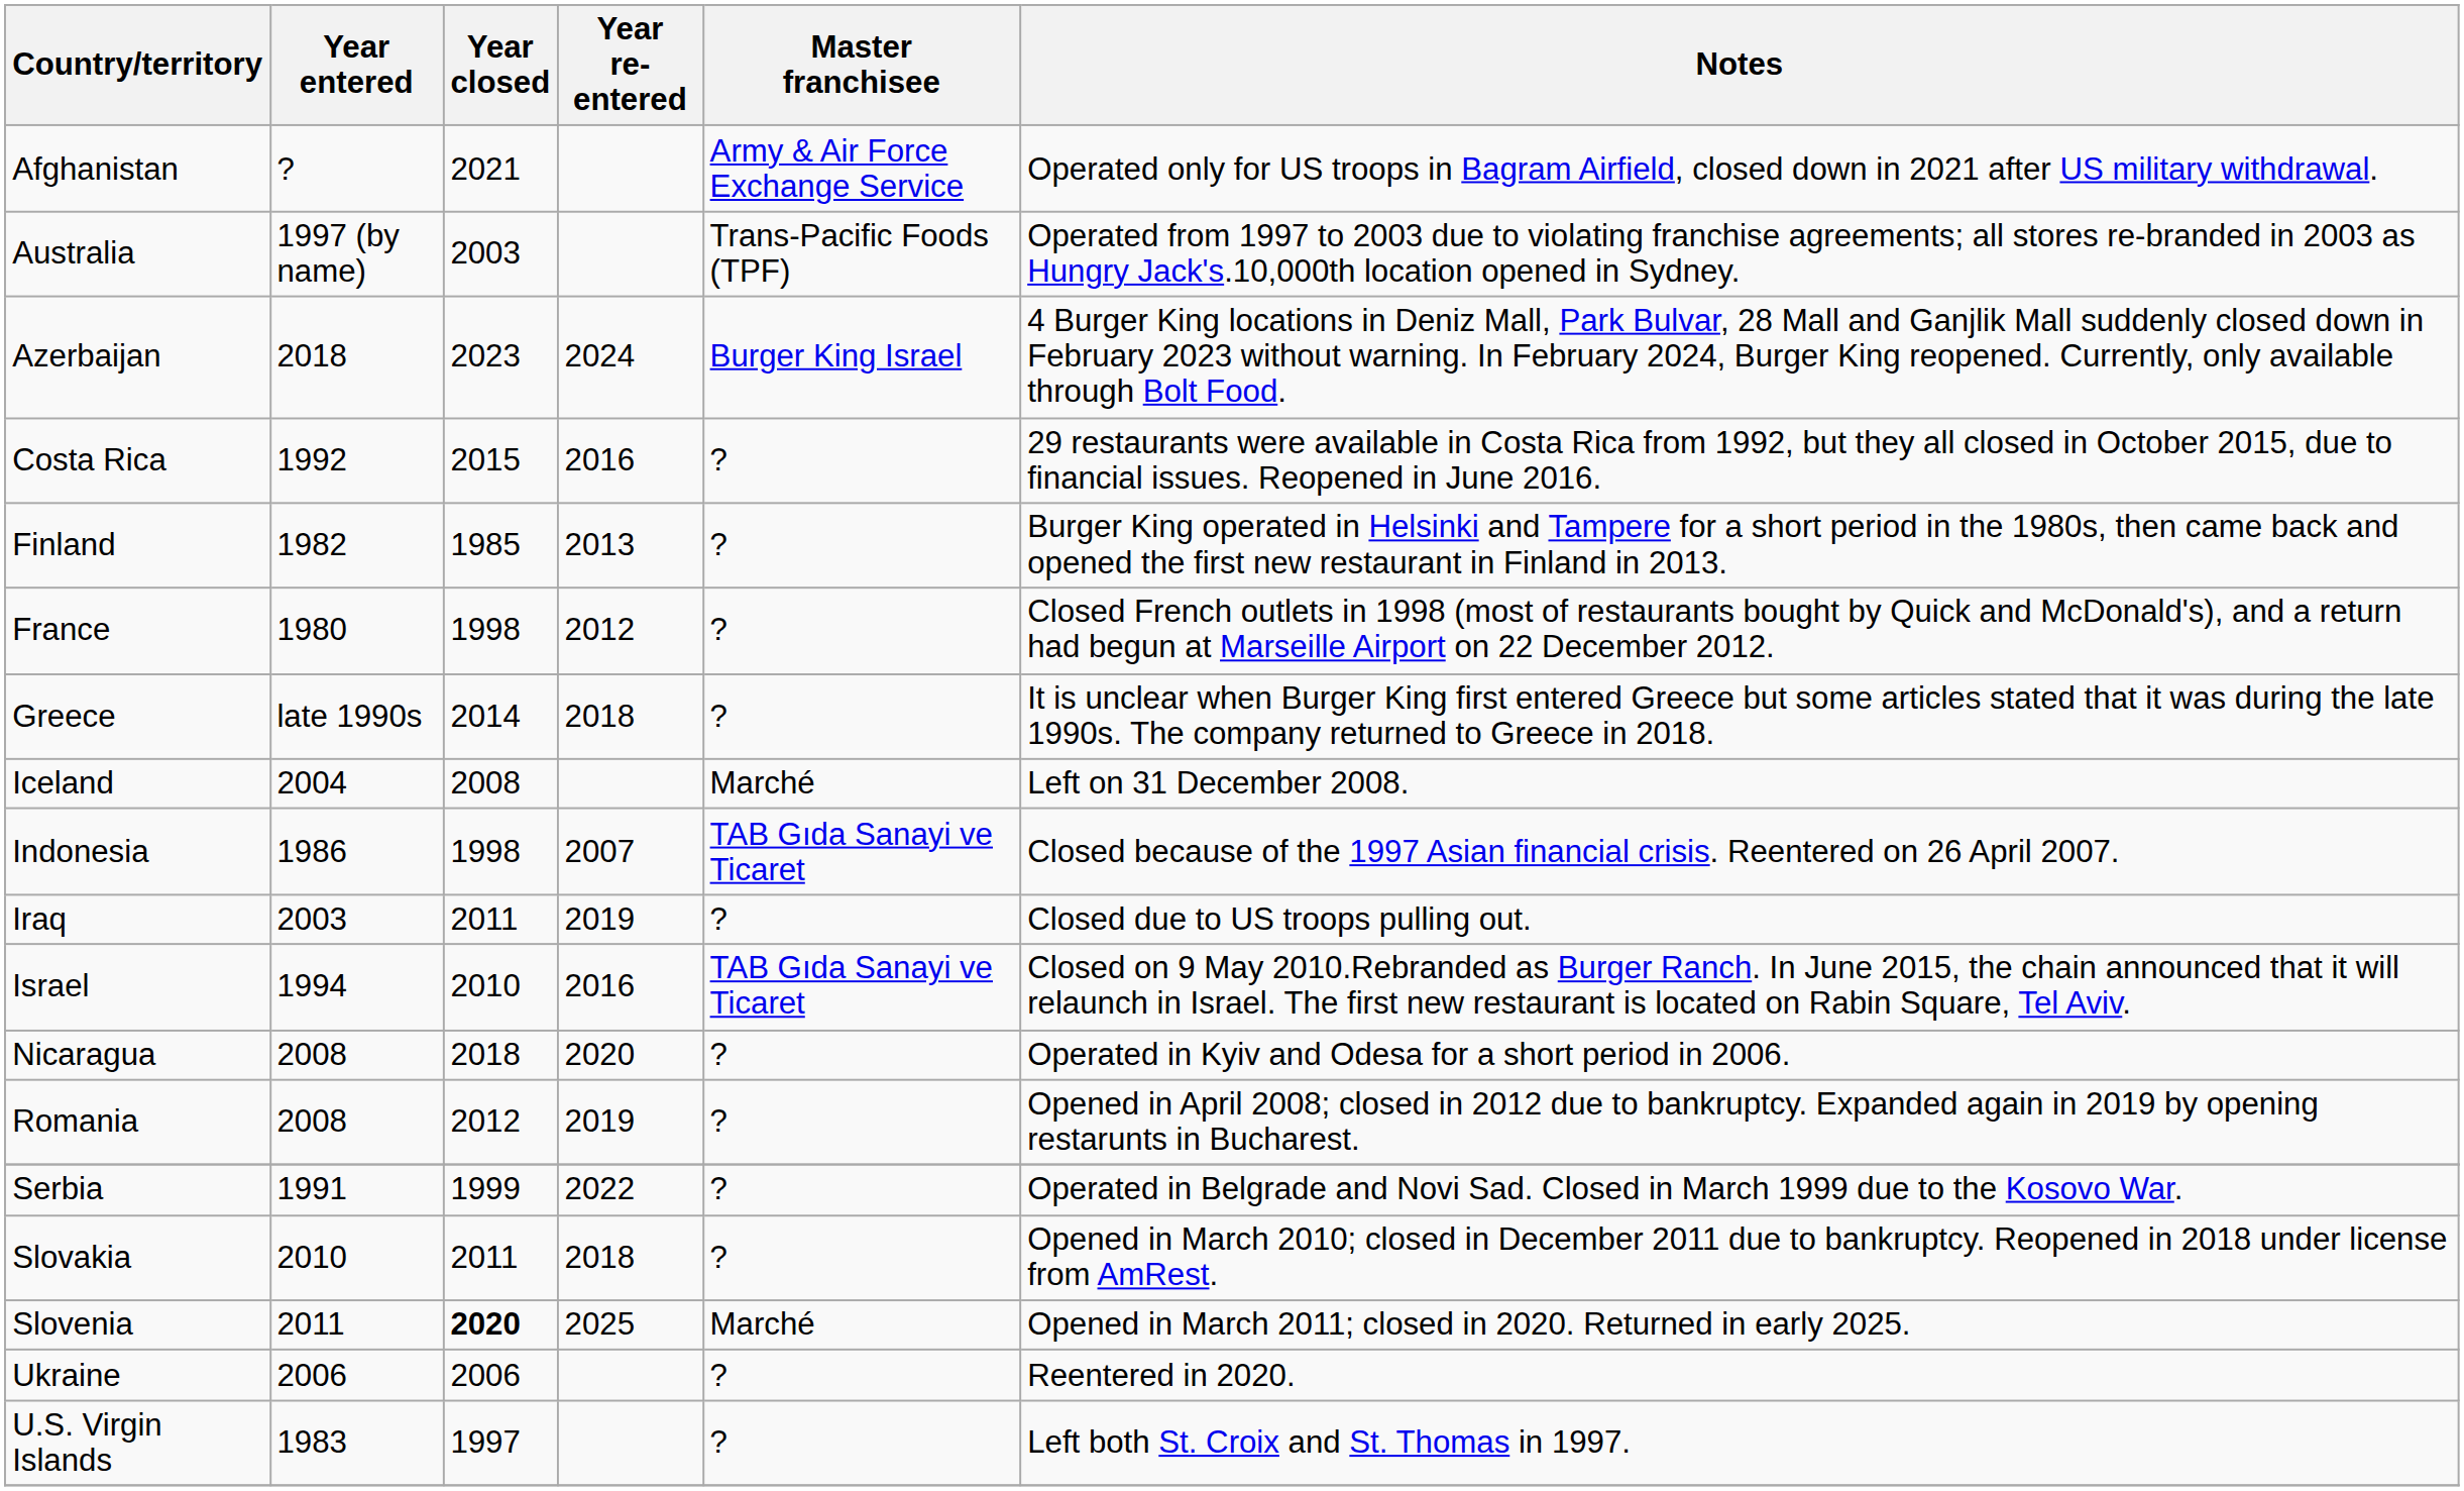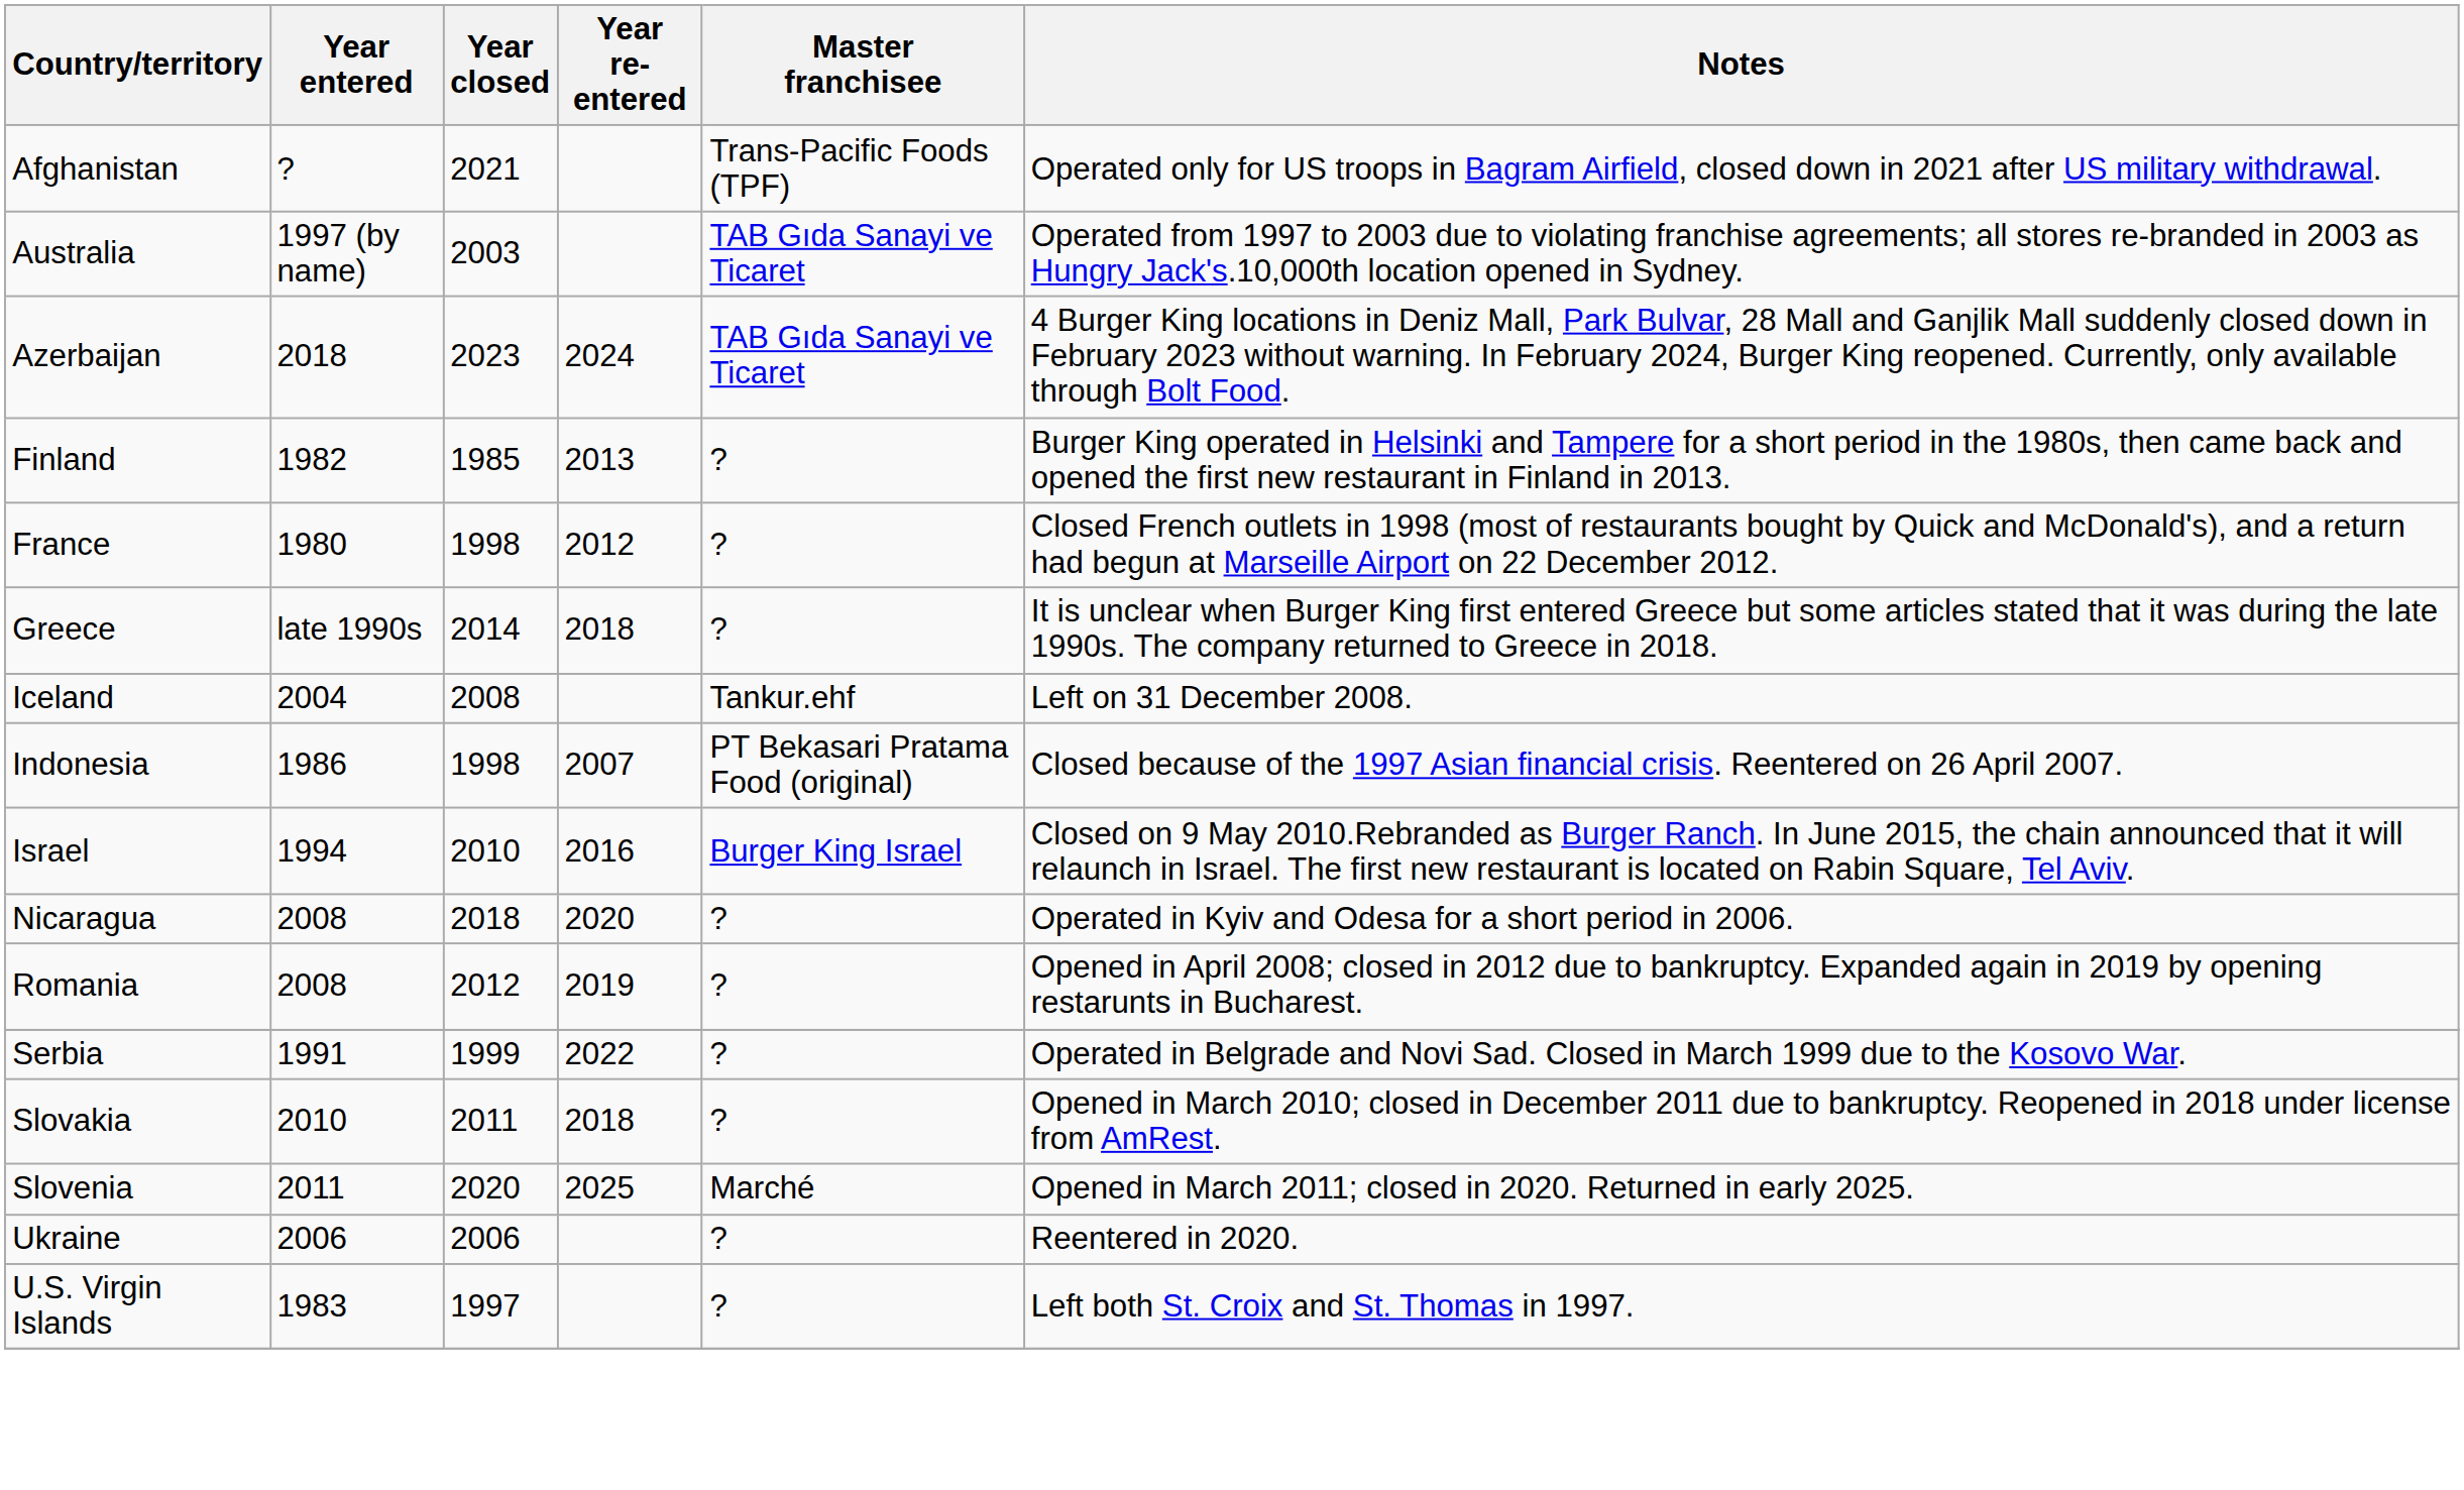Afghanistan | Master franchisee: Army & Air Force Exchange Service -> Trans-Pacific Foods (TPF)
Australia | Master franchisee: Trans-Pacific Foods (TPF) -> TAB Gıda Sanayi ve Ticaret
Azerbaijan | Master franchisee: Burger King Israel -> TAB Gıda Sanayi ve Ticaret
- row: Costa Rica | 1992 | 2015 | 2016 | ? | 29 restaurants were available in Costa Rica from 1992, but they all closed in October 2015, due to financial issues. Reopened in June 2016.
Iceland | Master franchisee: Marché -> Tankur.ehf
Indonesia | Master franchisee: TAB Gıda Sanayi ve Ticaret -> PT Bekasari Pratama Food (original)
- row: Iraq | 2003 | 2011 | 2019 | ? | Closed due to US troops pulling out.
Israel | Master franchisee: TAB Gıda Sanayi ve Ticaret -> Burger King Israel
Slovenia | Year closed: bold -> normal
